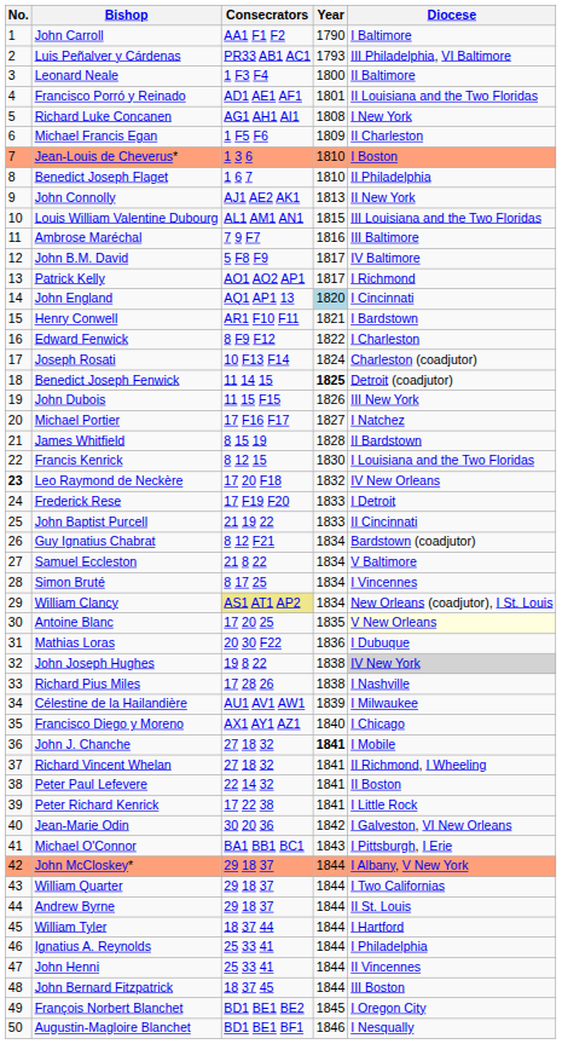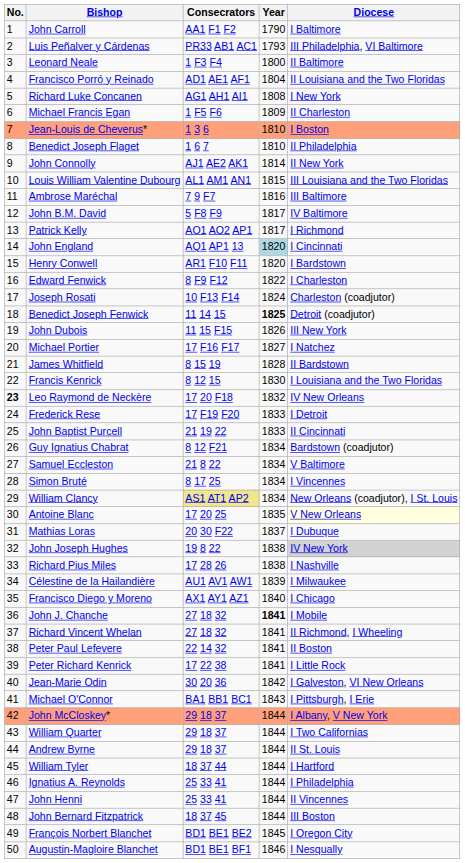Francisco Porró y Reinado | Year: 1801 -> 1804
John Connolly | Year: 1813 -> 1814
Henry Conwell | Year: 1821 -> 1820
Mathias Loras | Year: 1836 -> 1837
